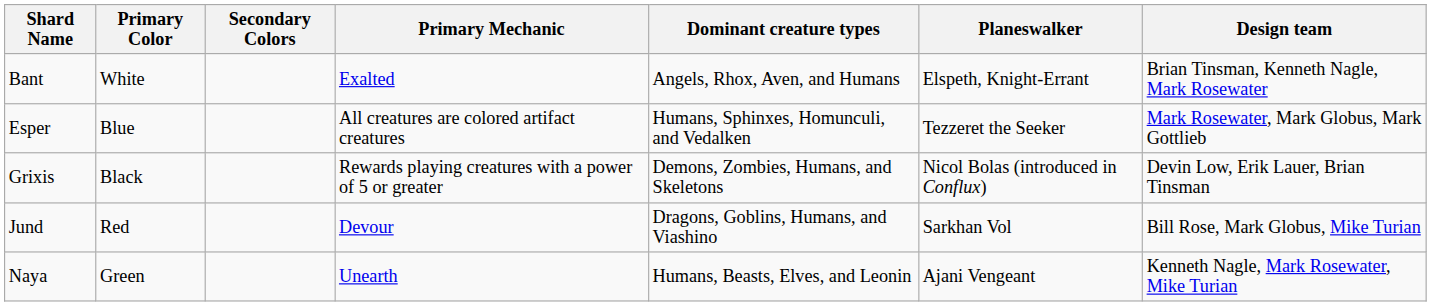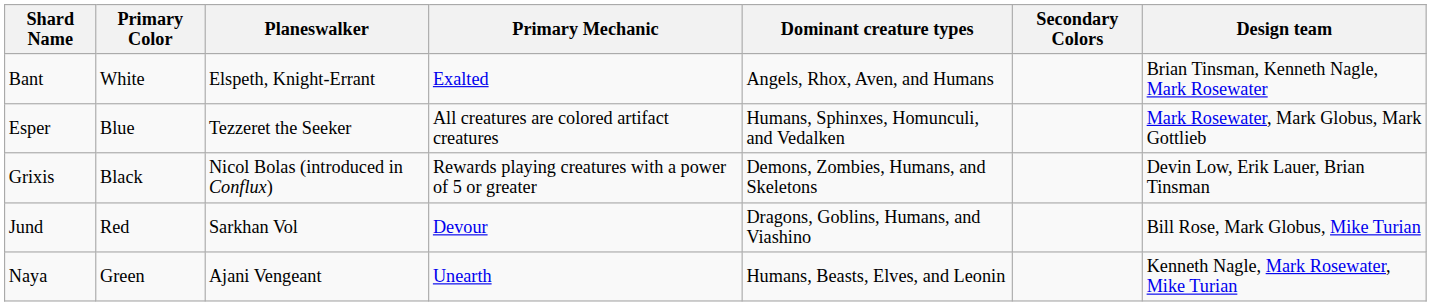columns swapped: Secondary Colors <-> Planeswalker
